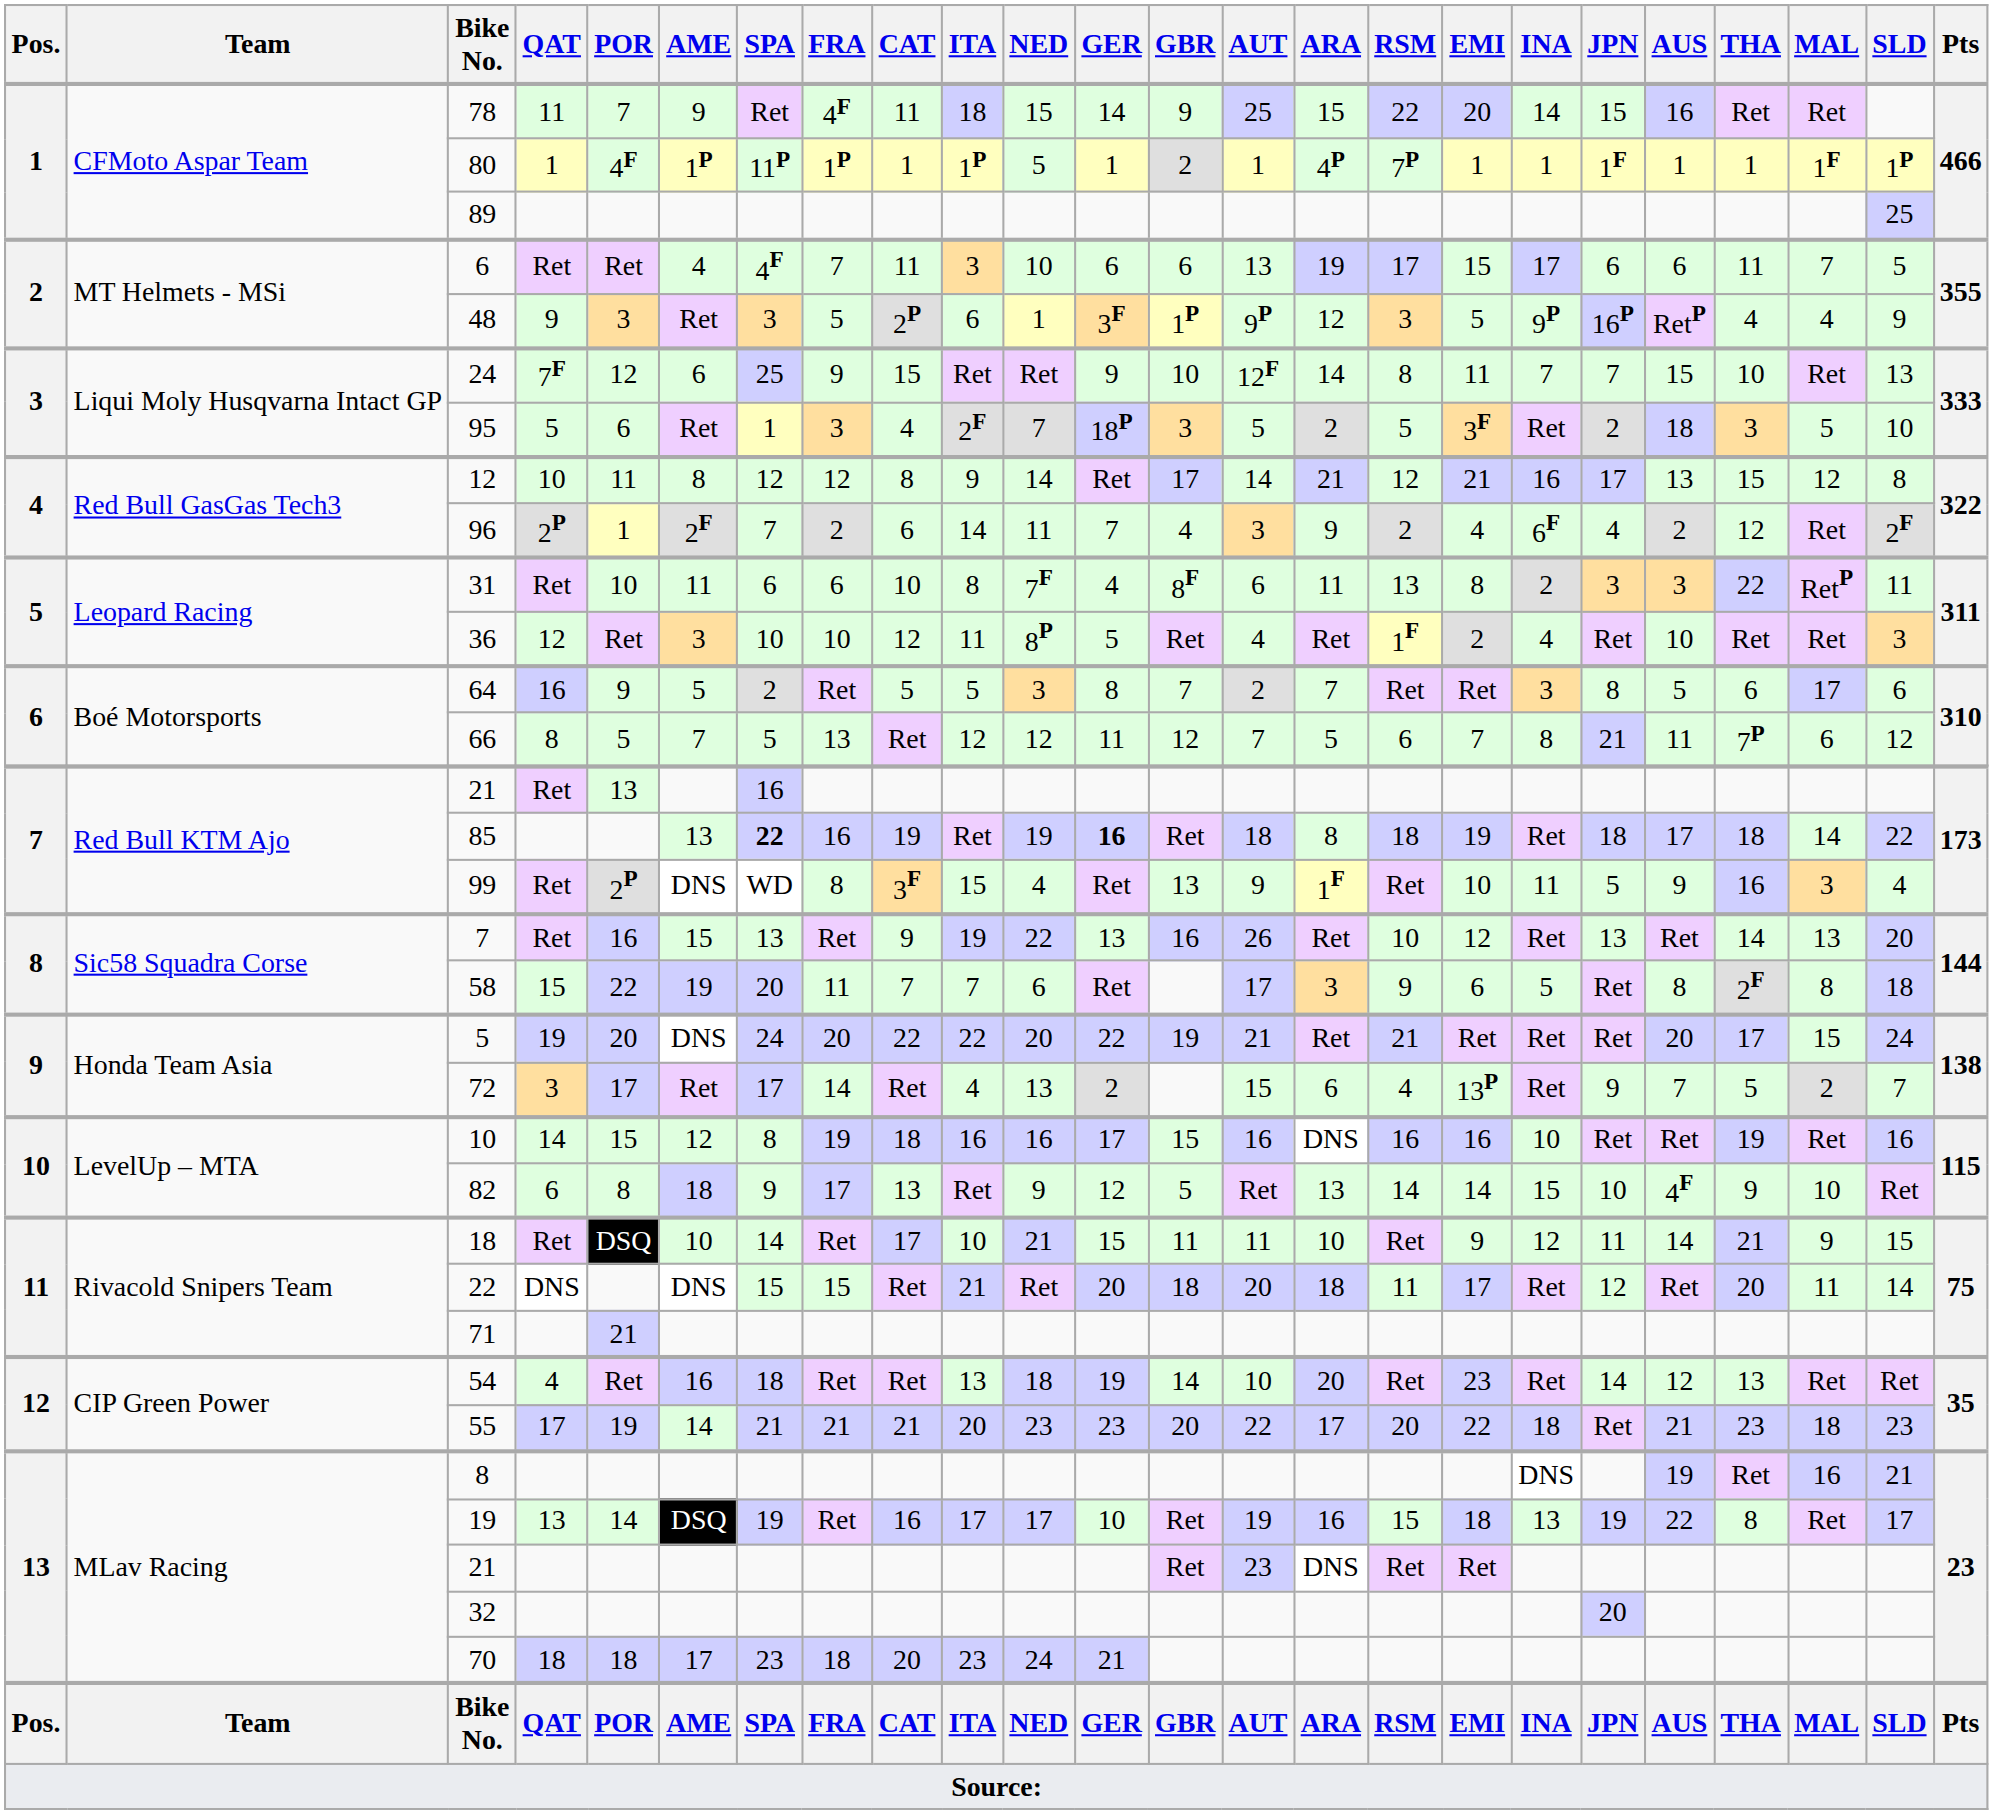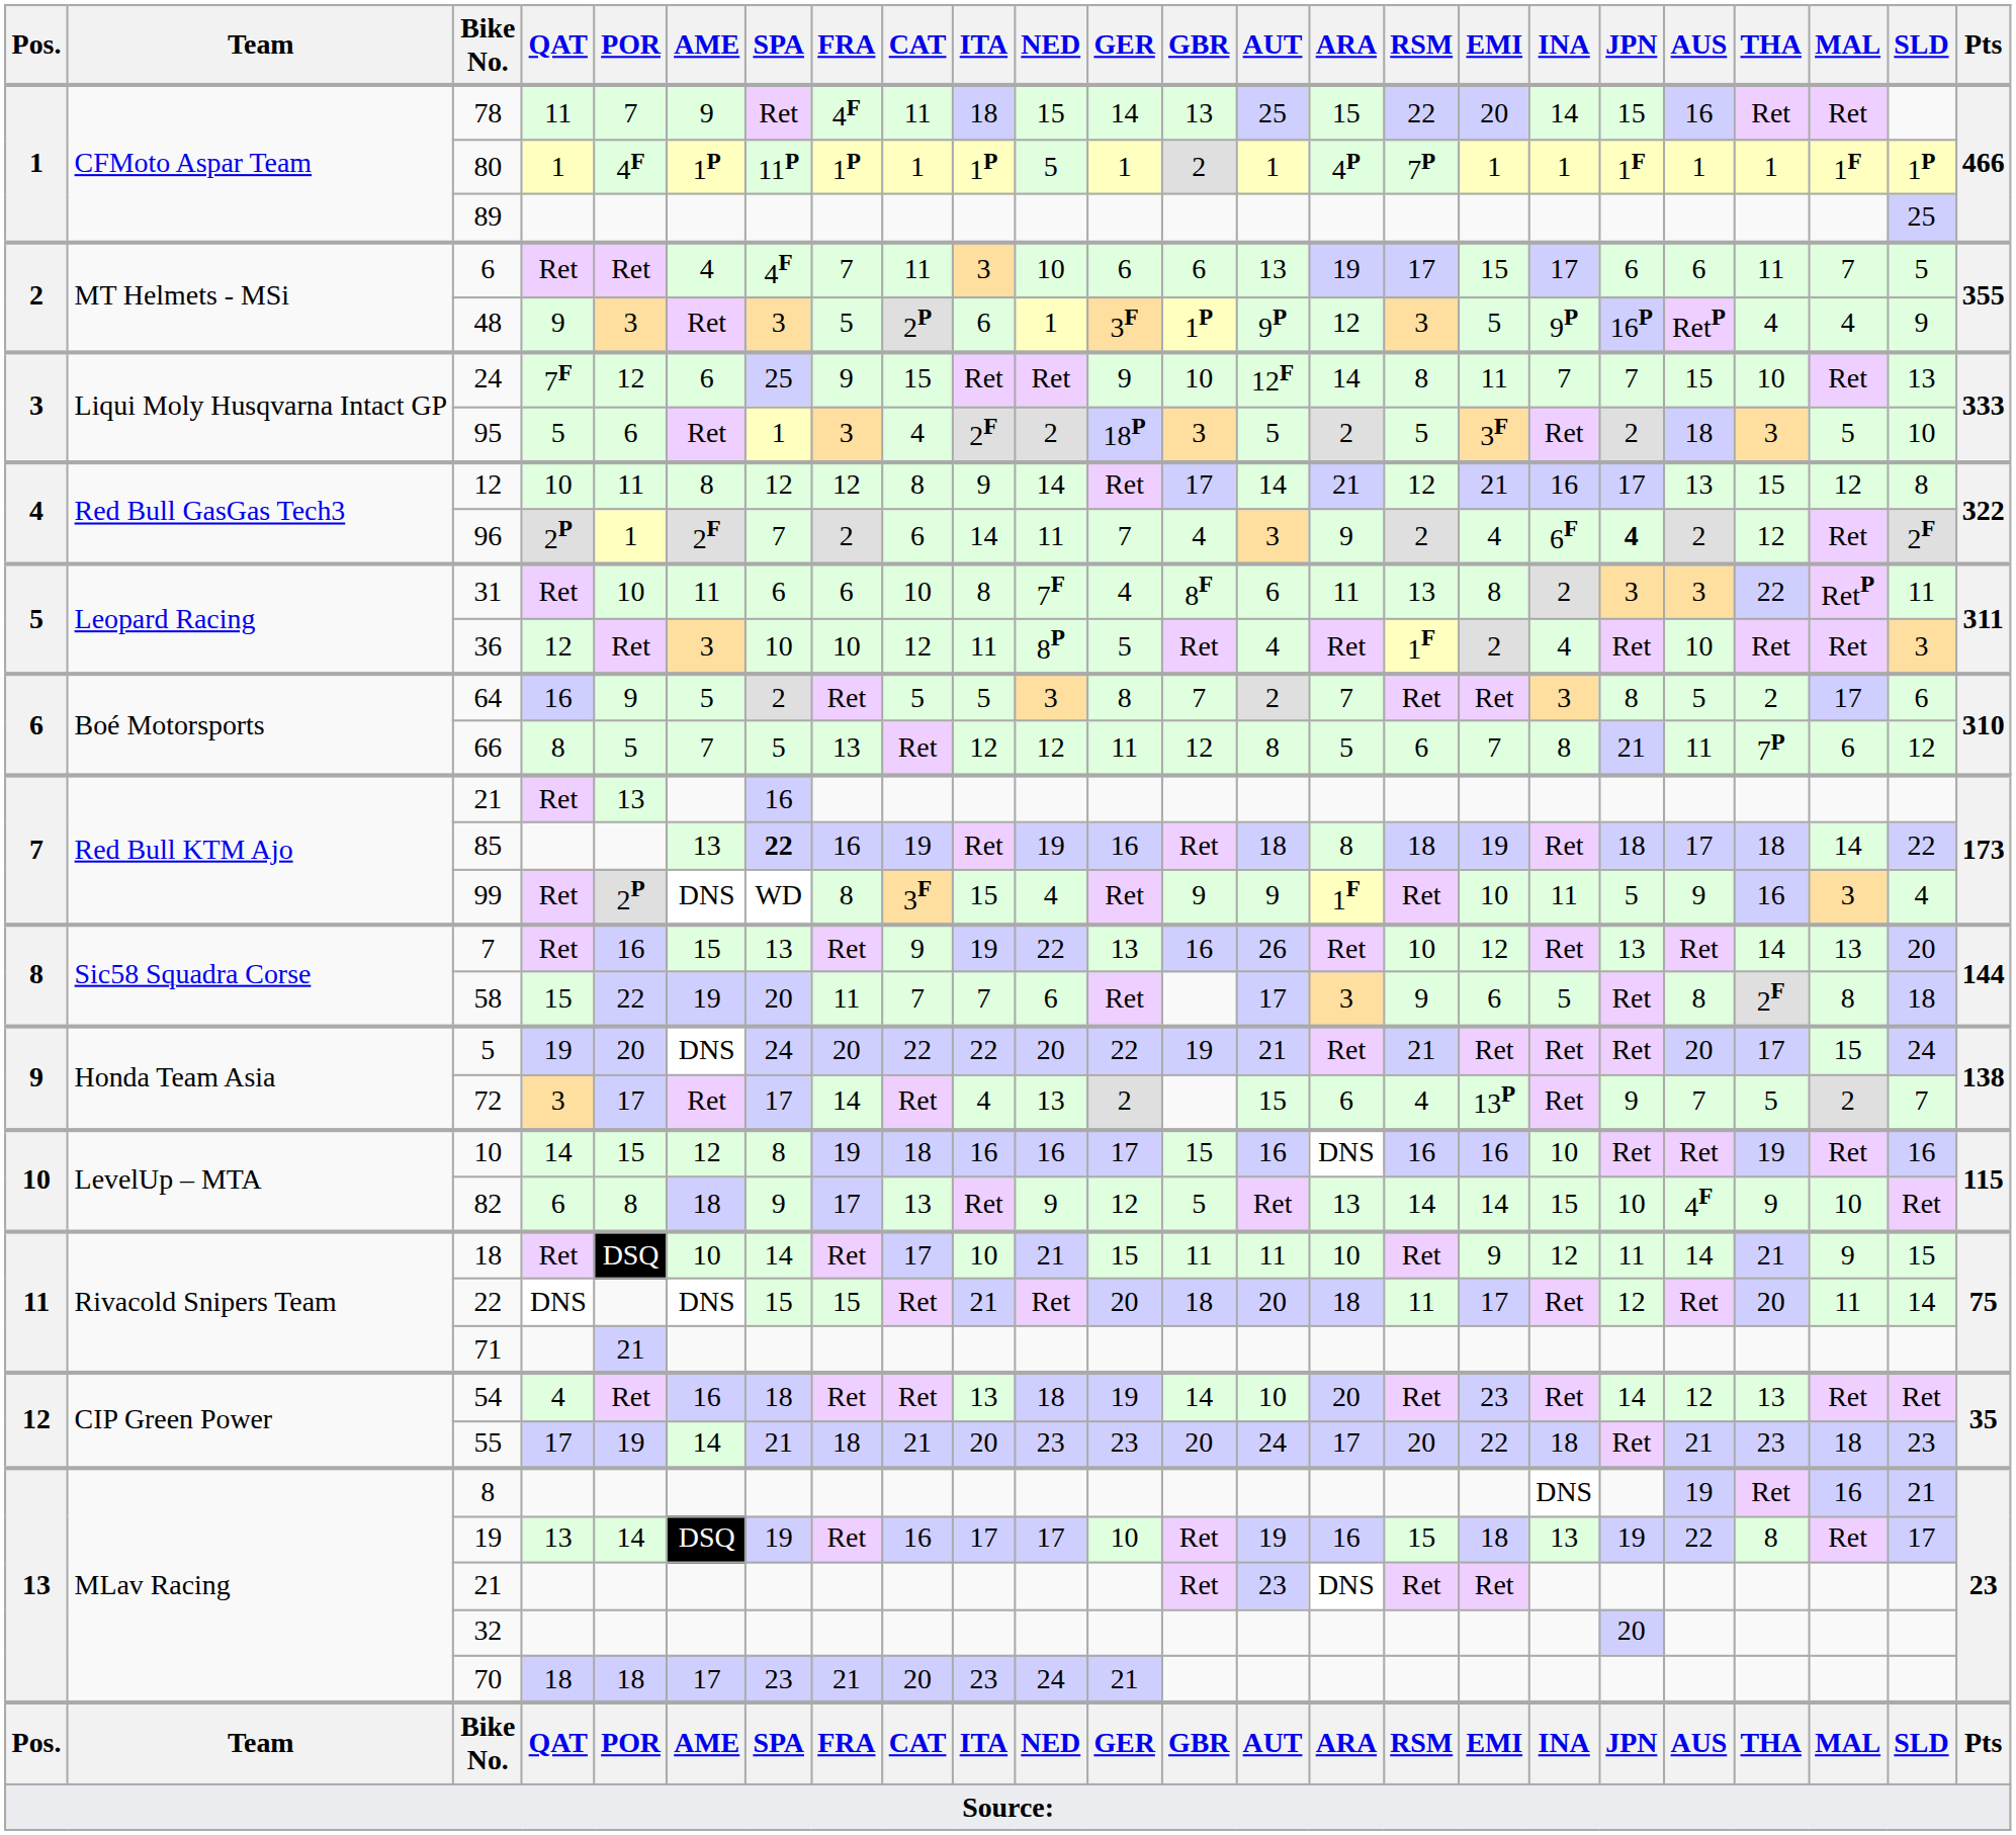78 | GBR: 9 -> 13
95 | NED: 7 -> 2
96 | JPN: normal -> bold
64 | THA: 6 -> 2
66 | AUT: 7 -> 8
85 | GER: bold -> normal
99 | GBR: 13 -> 9
55 | FRA: 21 -> 18
55 | AUT: 22 -> 24
70 | FRA: 18 -> 21
